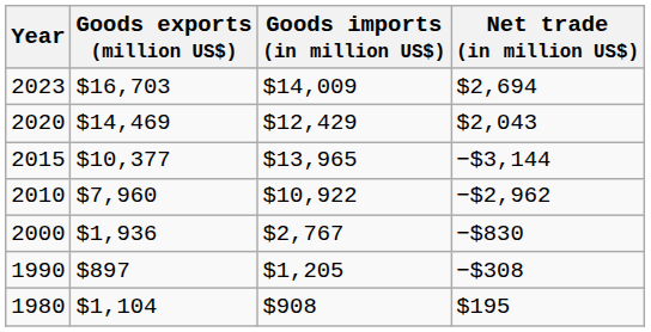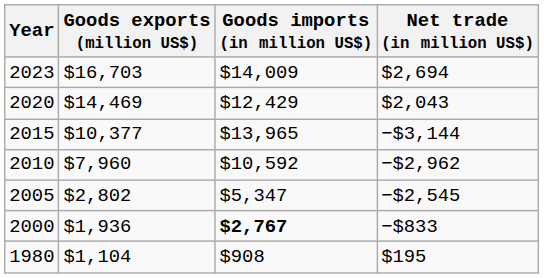2010 | Goods imports (in million US$): $10,922 -> $10,592
+ row: 2005 | $2,802 | $5,347 | −$2,545
2000 | Goods imports (in million US$): normal -> bold
2000 | Net trade (in million US$): −$830 -> −$833
- row: 1990 | $897 | $1,205 | −$308
